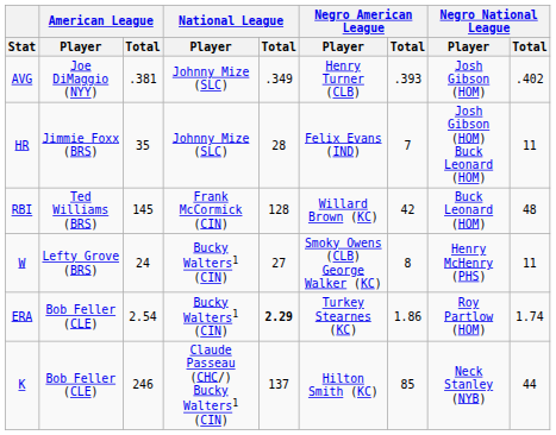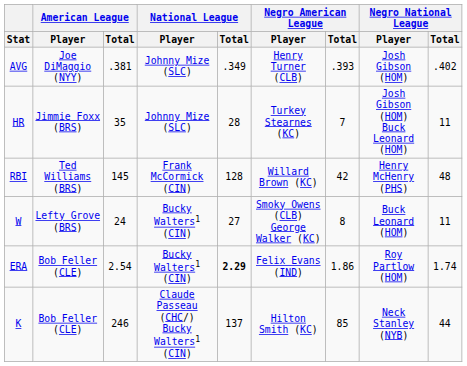HR | Negro American League / Player: Felix Evans (IND) -> Turkey Stearnes (KC)
RBI | Negro National League / Player: Buck Leonard (HOM) -> Henry McHenry (PHS)
W | Negro National League / Player: Henry McHenry (PHS) -> Buck Leonard (HOM)
ERA | Negro American League / Player: Turkey Stearnes (KC) -> Felix Evans (IND)
